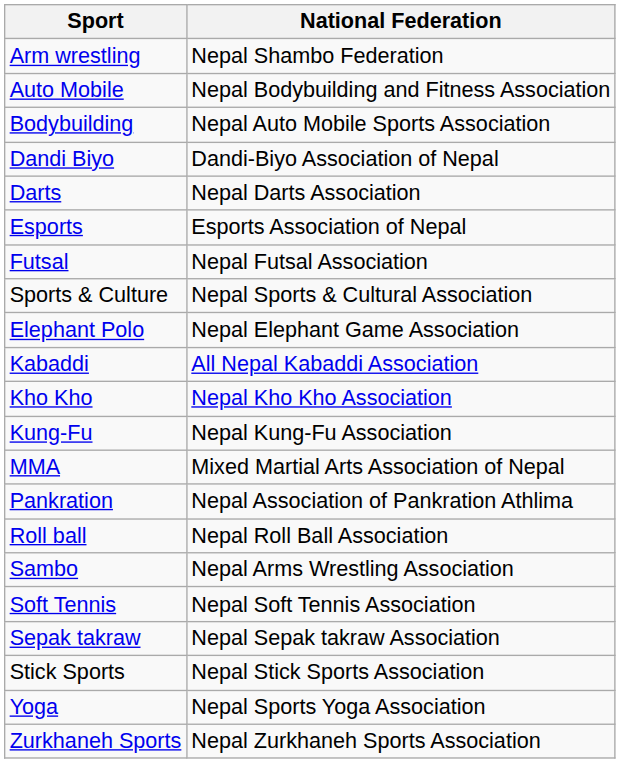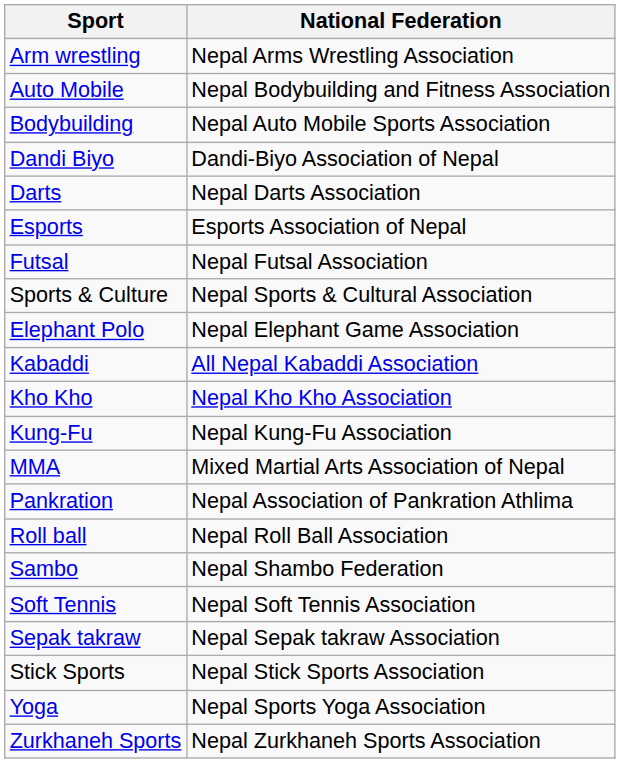Arm wrestling | National Federation: Nepal Shambo Federation -> Nepal Arms Wrestling Association
Sambo | National Federation: Nepal Arms Wrestling Association -> Nepal Shambo Federation
